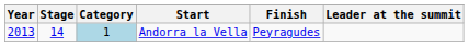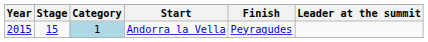Andorra la Vella | Year: 2013 -> 2015
Andorra la Vella | Stage: 14 -> 15
